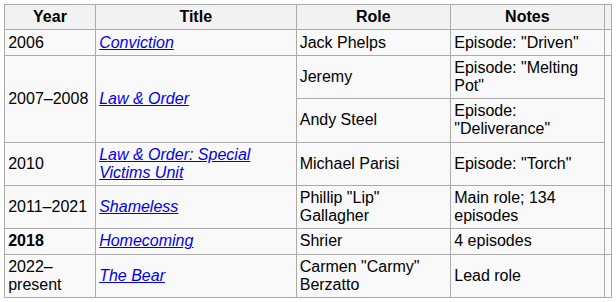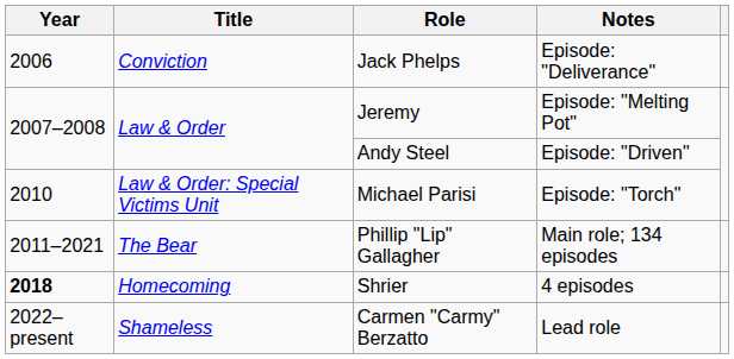Jack Phelps | Notes: Episode: "Driven" -> Episode: "Deliverance"
Andy Steel | Notes: Episode: "Deliverance" -> Episode: "Driven"
Phillip "Lip" Gallagher | Title: Shameless -> The Bear
Carmen "Carmy" Berzatto | Title: The Bear -> Shameless
